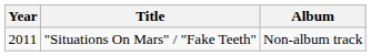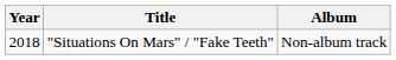"Situations On Mars" / "Fake Teeth" | Year: 2011 -> 2018
